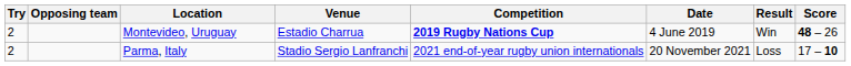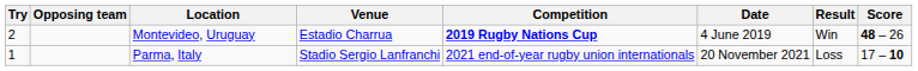Parma, Italy | Try: 2 -> 1
